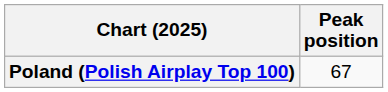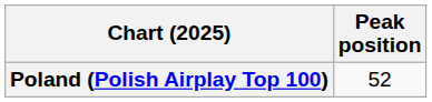Poland (Polish Airplay Top 100) | Peak position: 67 -> 52
